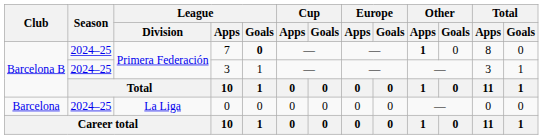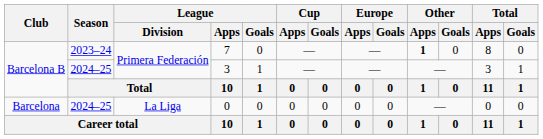7 | Season: 2024–25 -> 2023–24
7 | League / Goals: bold -> normal
